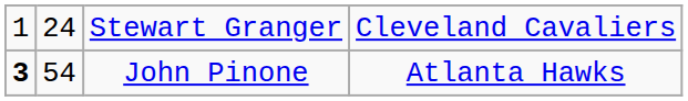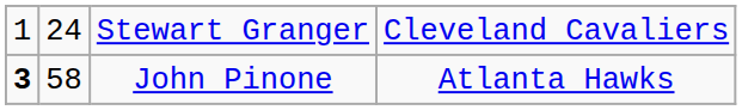John Pinone | column 2: 54 -> 58
